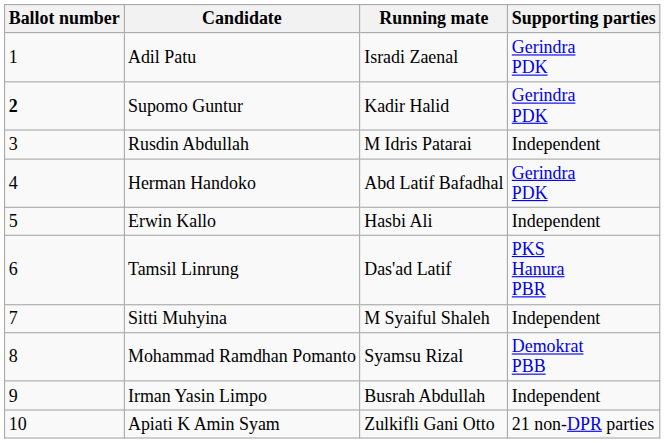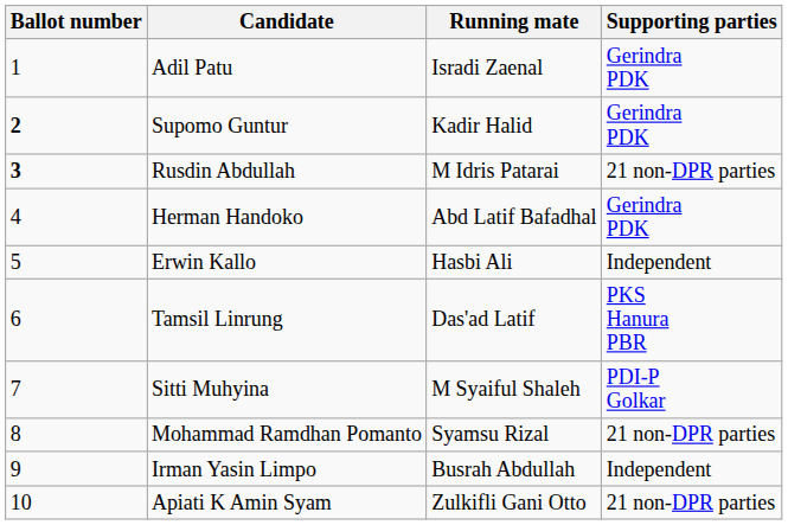Rusdin Abdullah | Ballot number: normal -> bold
Rusdin Abdullah | Supporting parties: Independent -> 21 non-DPR parties
Sitti Muhyina | Supporting parties: Independent -> PDI-P Golkar
Mohammad Ramdhan Pomanto | Supporting parties: Demokrat PBB -> 21 non-DPR parties
